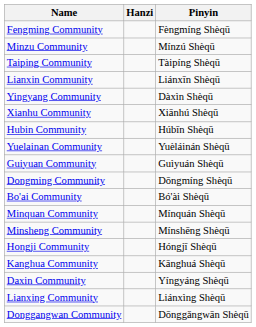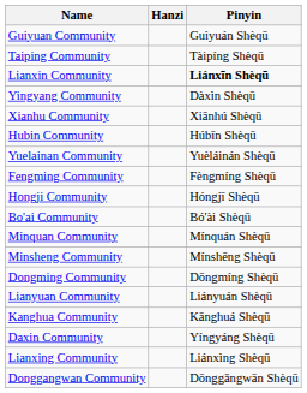rows swapped: Guiyuan Community <-> Fengming Community
- row: Minzu Community | Mínzú Shèqū
Lianxin Community | Pinyin: normal -> bold
rows swapped: Dongming Community <-> Hongji Community
+ row: Lianyuan Community | Liányuán Shèqū
